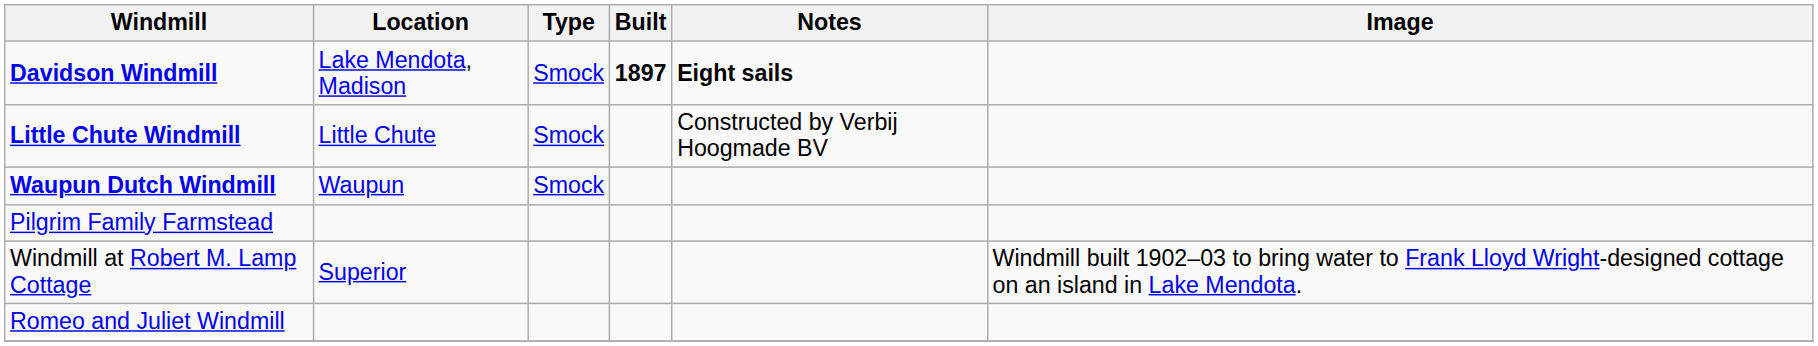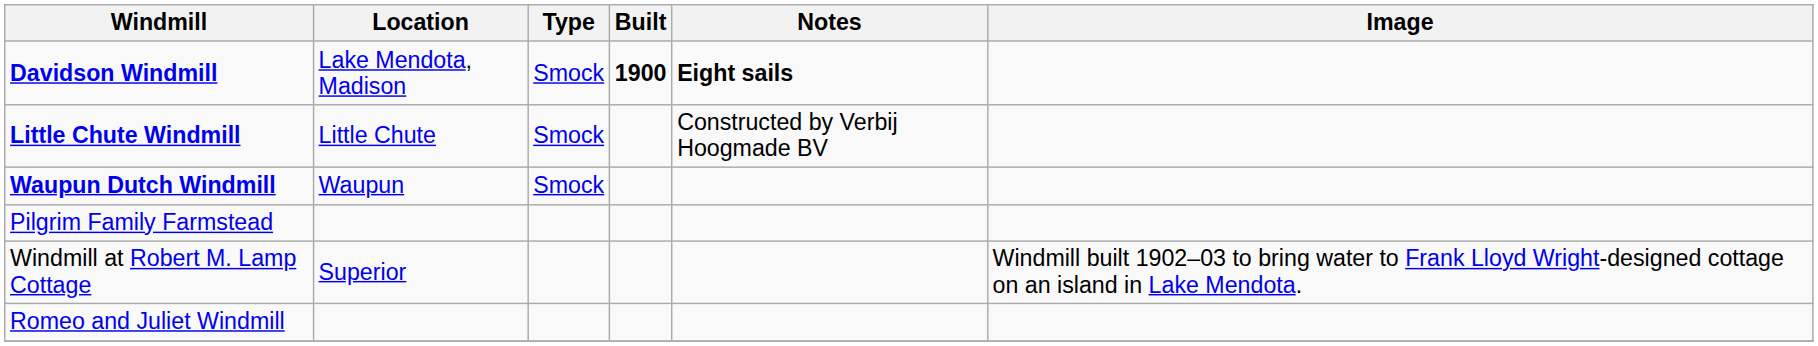Davidson Windmill | Built: 1897 -> 1900
